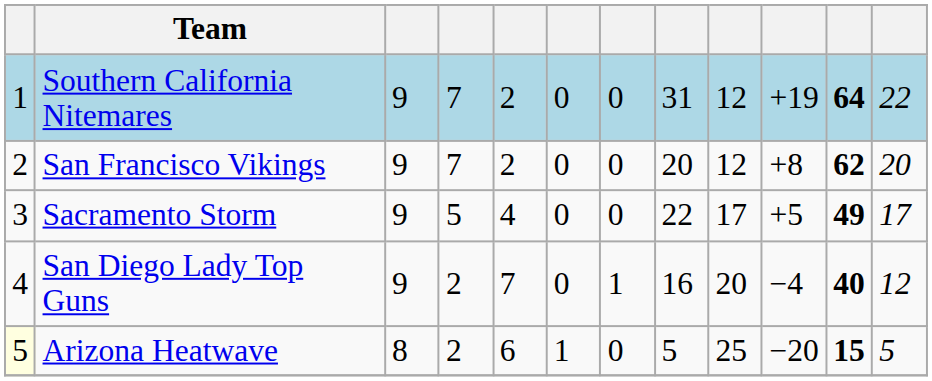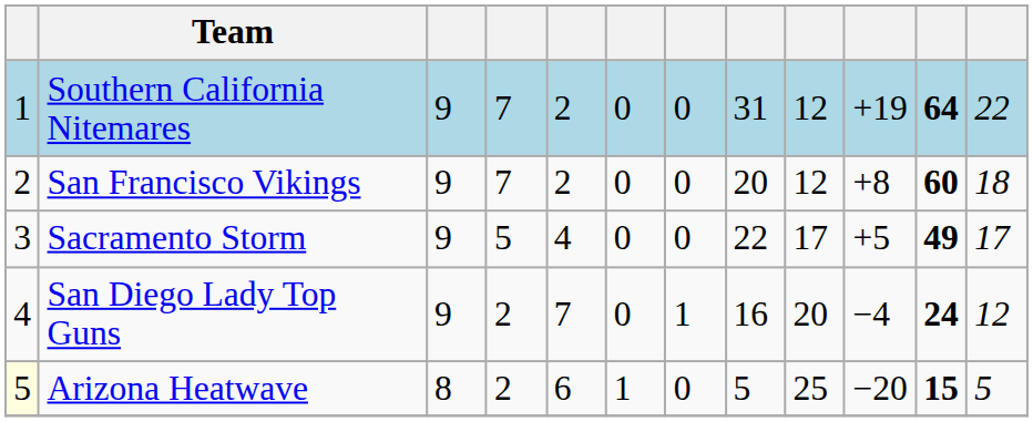San Francisco Vikings | column 11: 62 -> 60
San Francisco Vikings | column 12: 20 -> 18
San Diego Lady Top Guns | column 11: 40 -> 24
